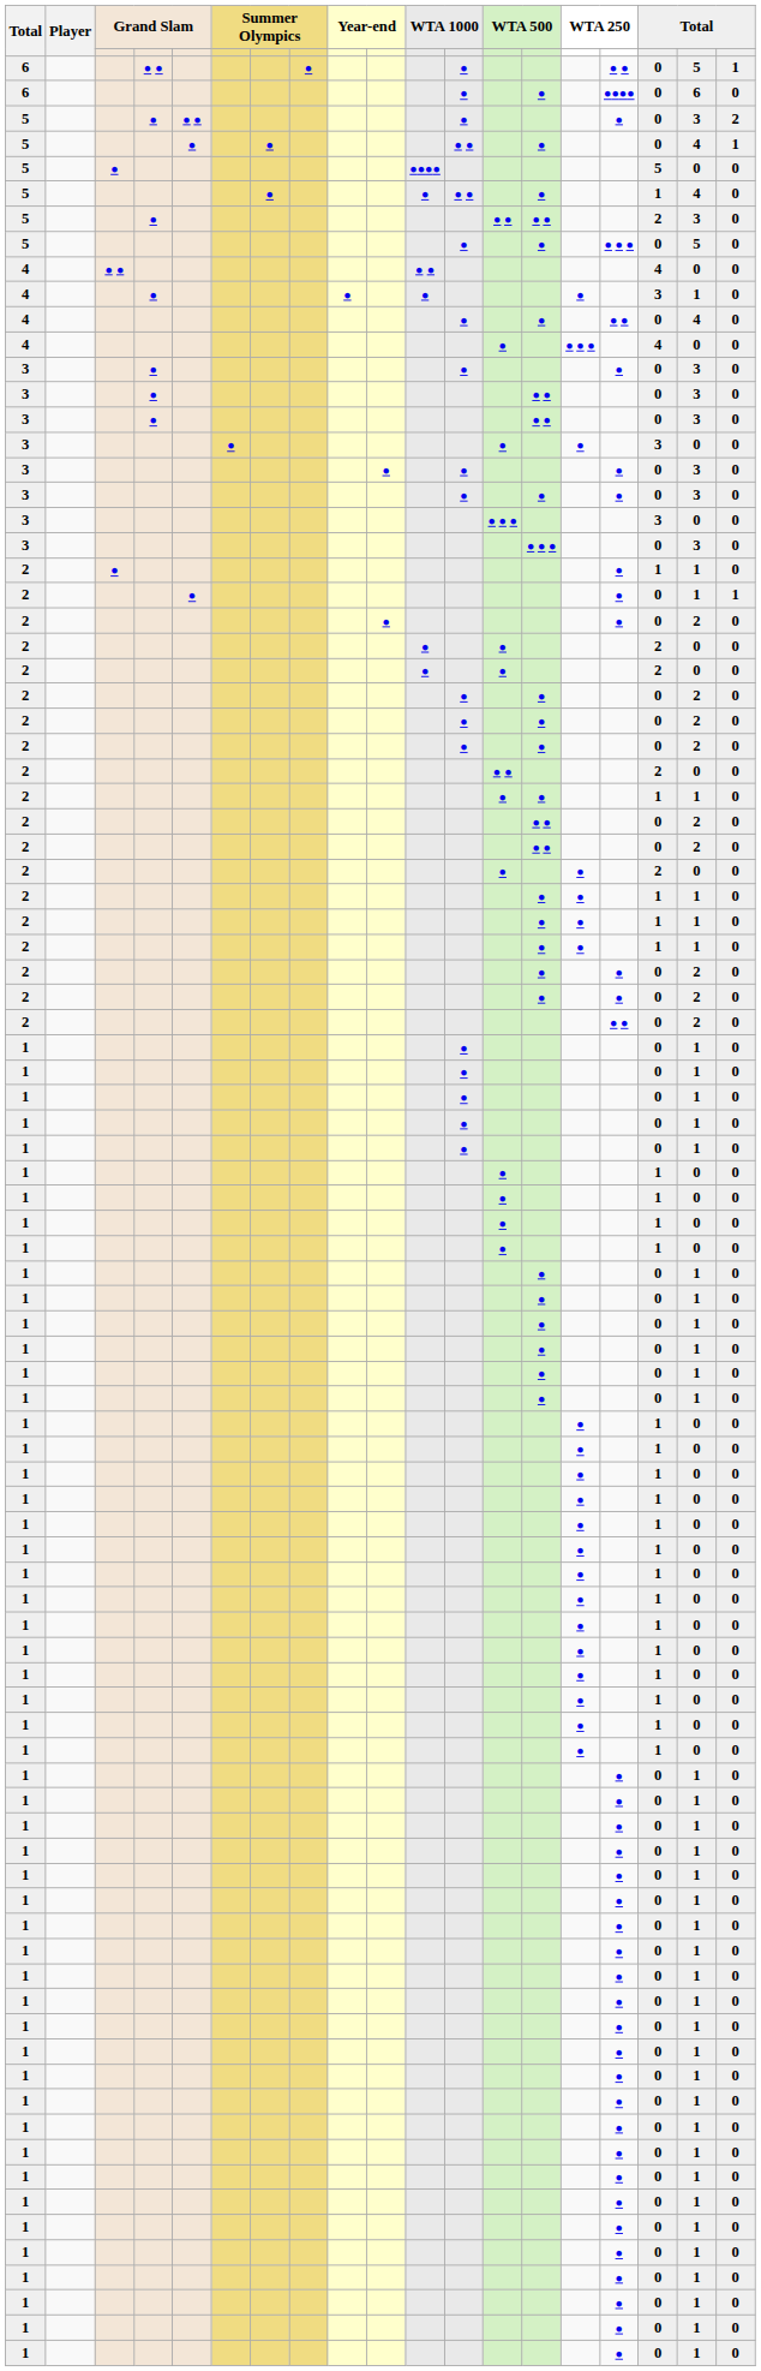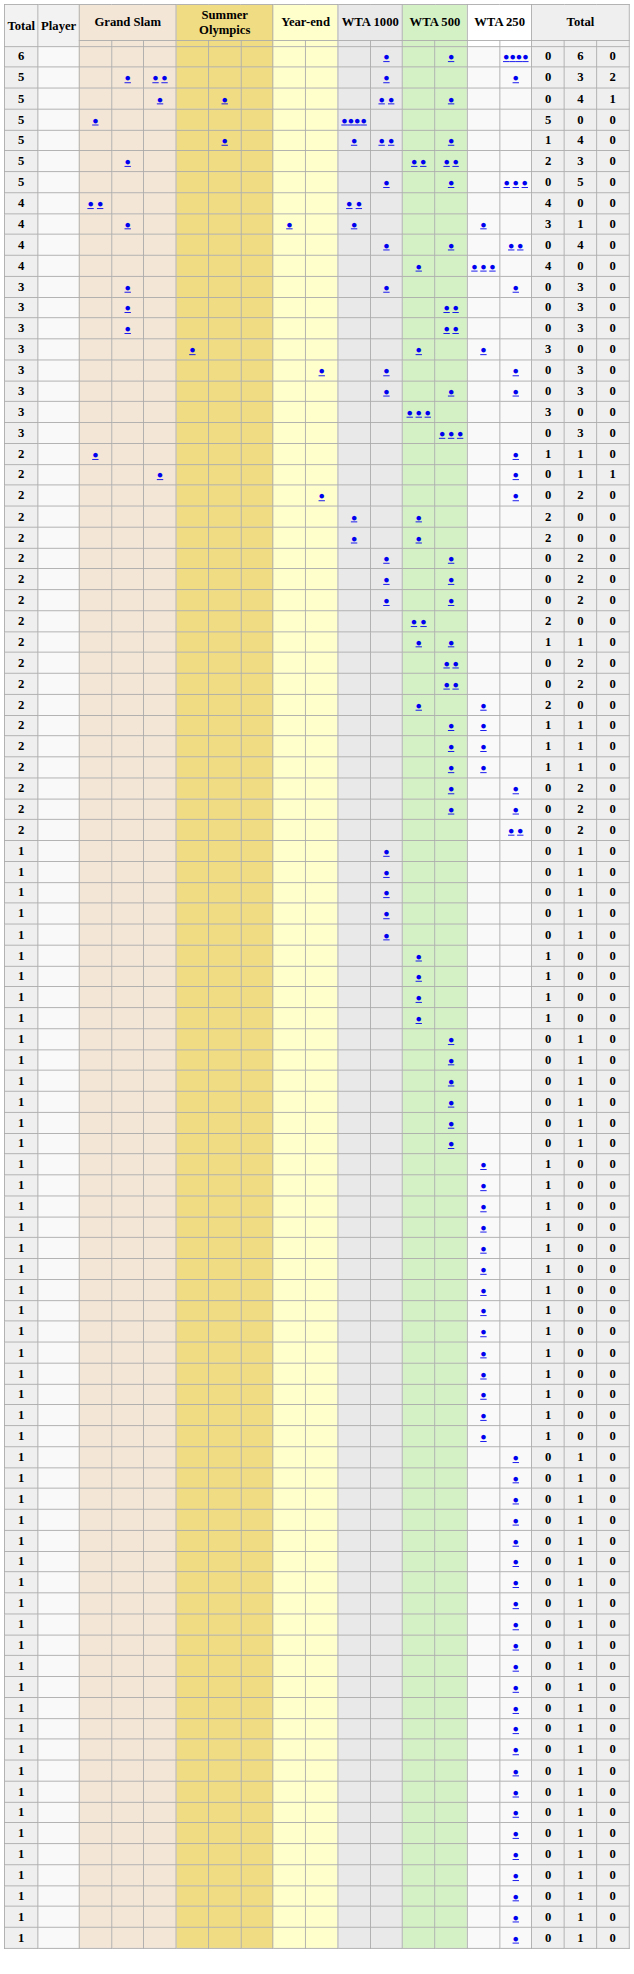- row: 6 | ● ● | ● | ● | ● ● | 0 | 5 | 1
